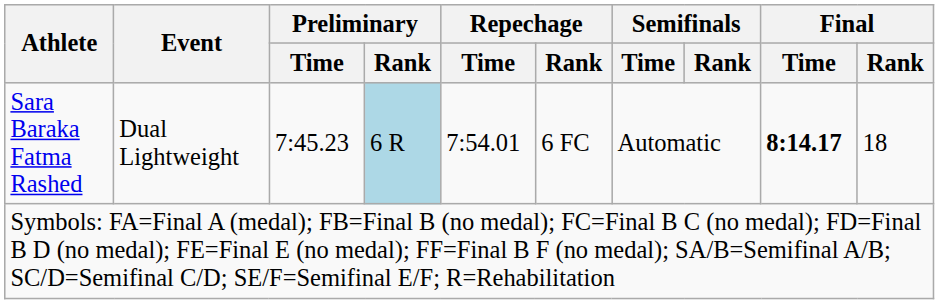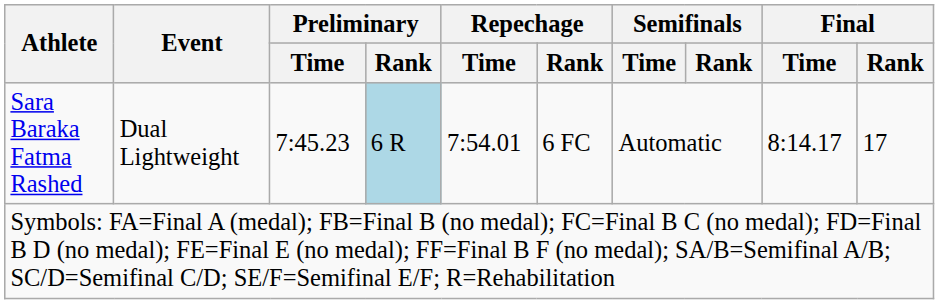Sara Baraka Fatma Rashed | Final / Time: bold -> normal
Sara Baraka Fatma Rashed | Final / Rank: 18 -> 17
